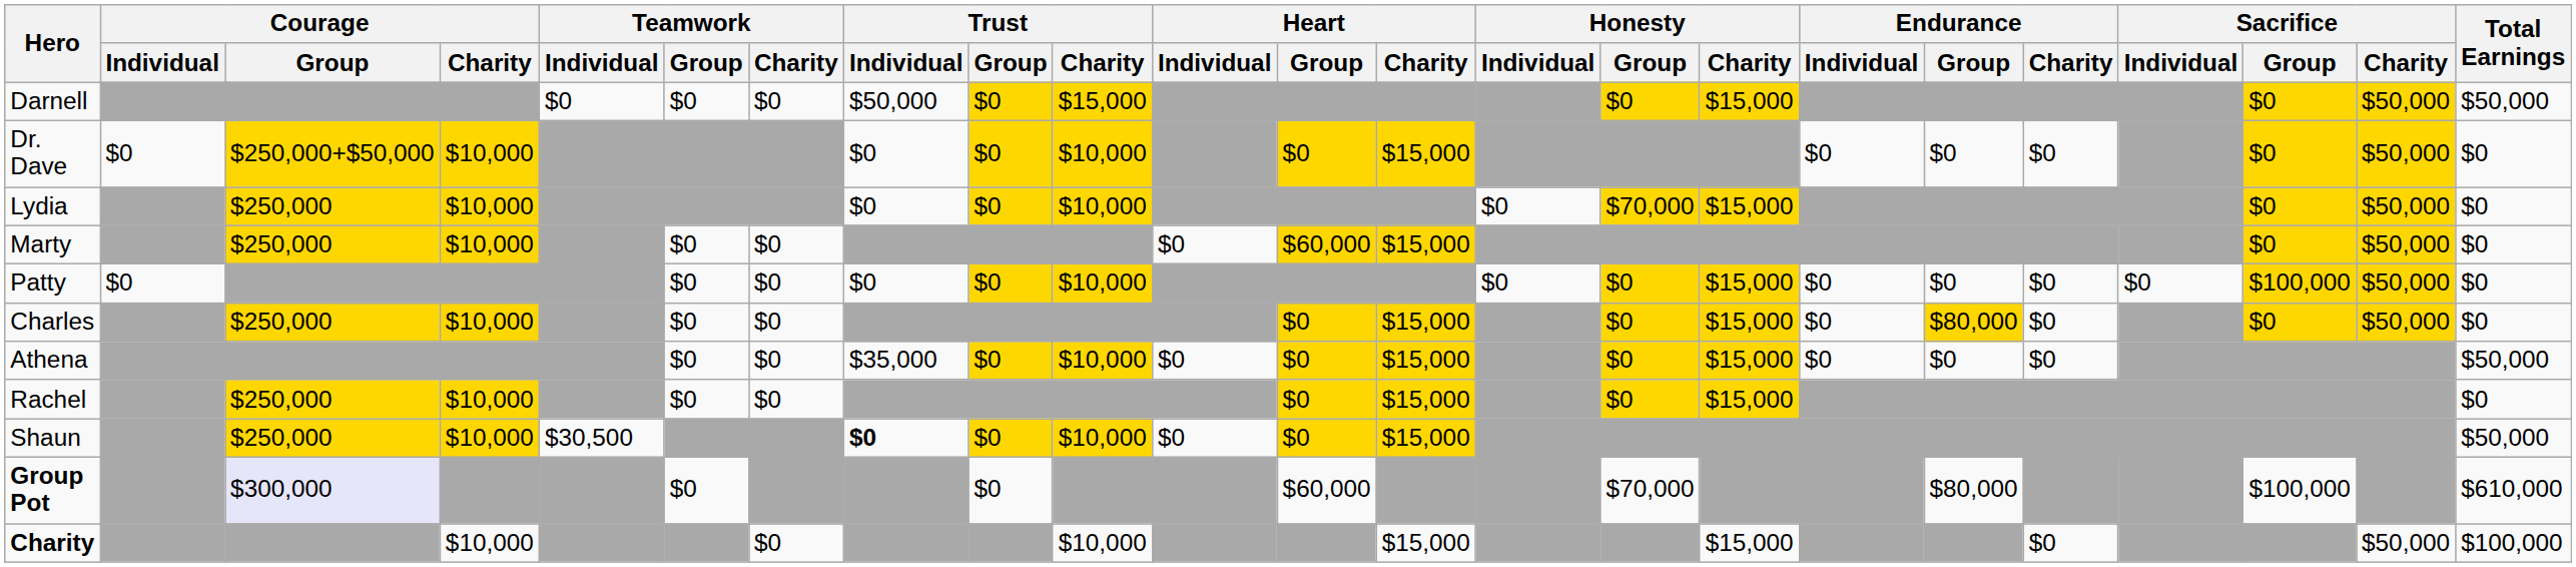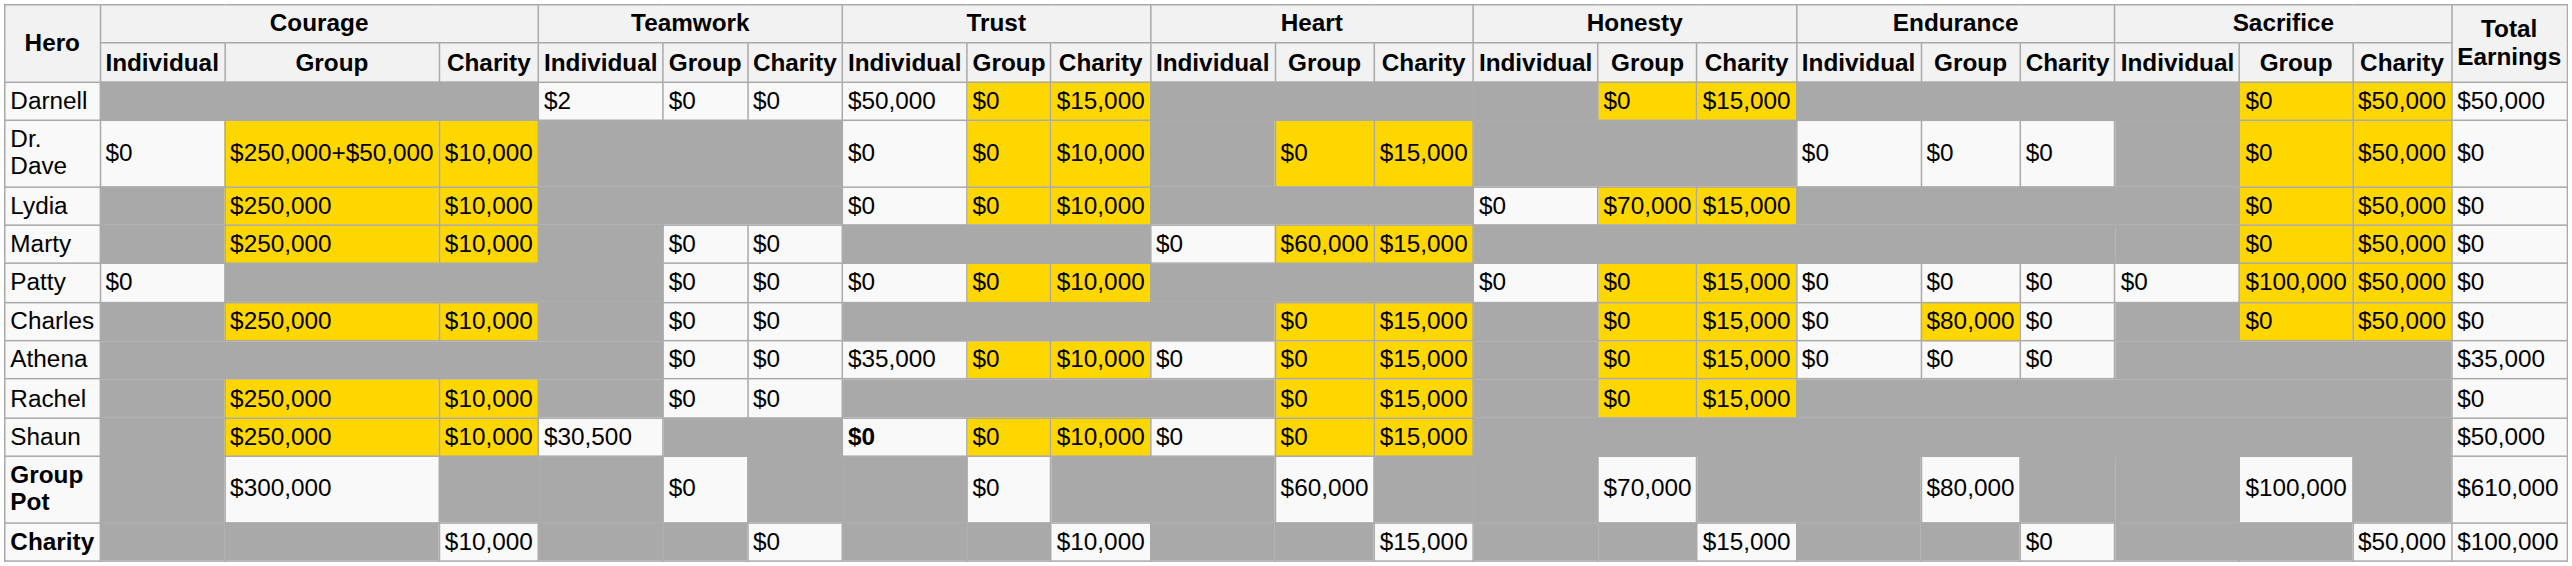Darnell | Teamwork / Individual: $0 -> $2
Athena | Total Earnings: $50,000 -> $35,000
Group Pot | Courage / Group: lavender background -> no background
